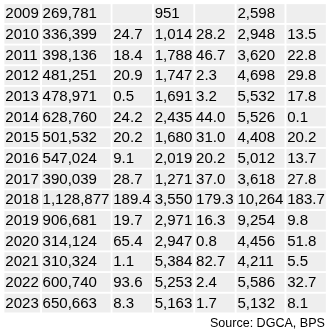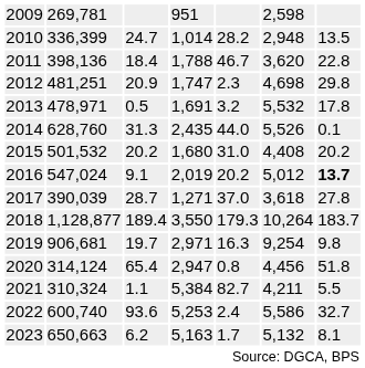2014 | column 3: 24.2 -> 31.3
2016 | column 7: normal -> bold
2023 | column 3: 8.3 -> 6.2
